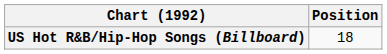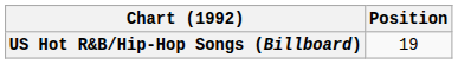US Hot R&B/Hip-Hop Songs (Billboard) | Position: 18 -> 19
